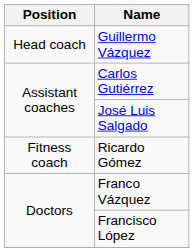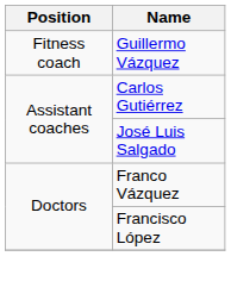Guillermo Vázquez | Position: Head coach -> Fitness coach
- row: Fitness coach | Ricardo Gómez
